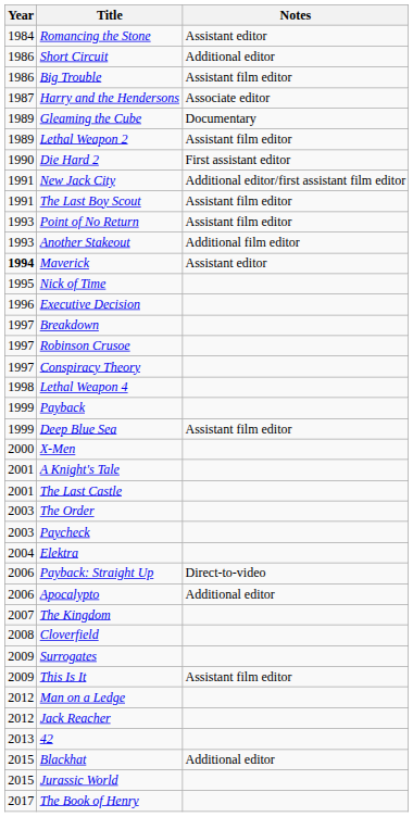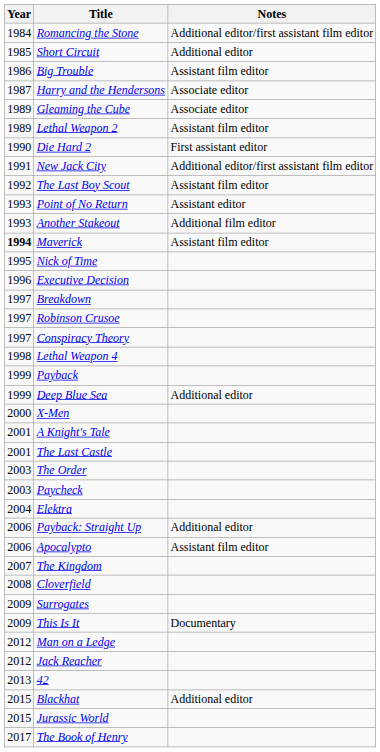Romancing the Stone | Notes: Assistant editor -> Additional editor/first assistant film editor
Short Circuit | Year: 1986 -> 1985
Gleaming the Cube | Notes: Documentary -> Associate editor
The Last Boy Scout | Year: 1991 -> 1992
Point of No Return | Notes: Assistant film editor -> Assistant editor
Maverick | Notes: Assistant editor -> Assistant film editor
Deep Blue Sea | Notes: Assistant film editor -> Additional editor
Payback: Straight Up | Notes: Direct-to-video -> Additional editor
Apocalypto | Notes: Additional editor -> Assistant film editor
This Is It | Notes: Assistant film editor -> Documentary
